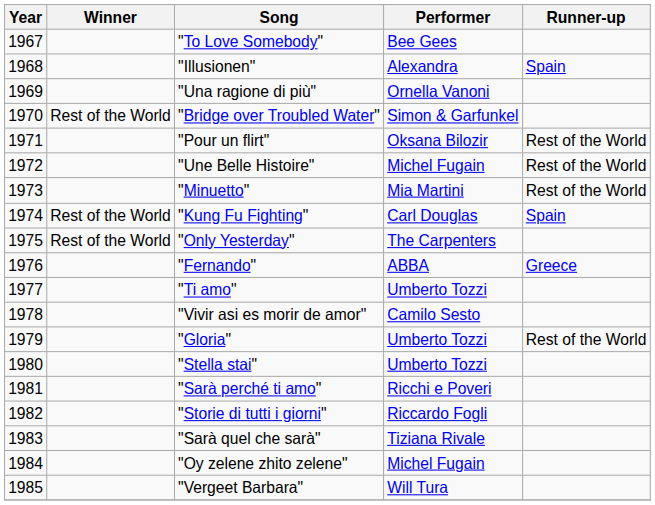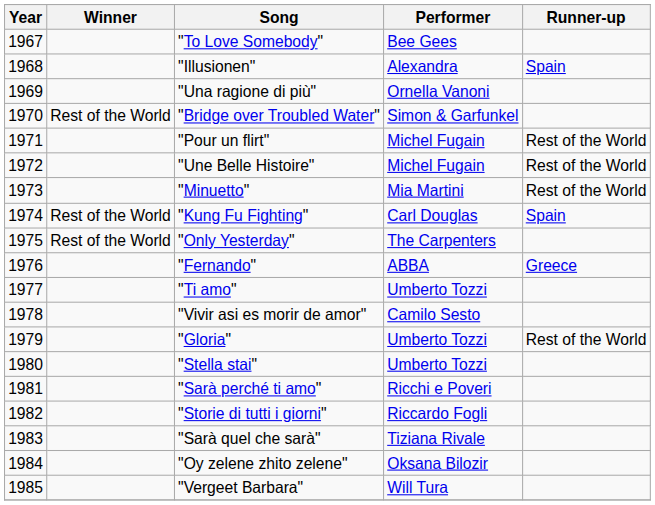"Pour un flirt" | Performer: Oksana Bilozir -> Michel Fugain
"Oy zelene zhito zelene" | Performer: Michel Fugain -> Oksana Bilozir
